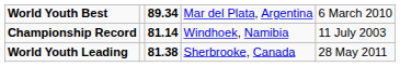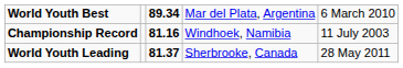Championship Record | column 3: 81.14 -> 81.16
World Youth Leading | column 3: 81.38 -> 81.37
